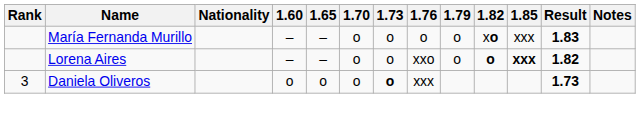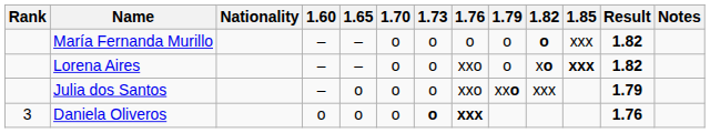María Fernanda Murillo | 1.82: xo -> o
María Fernanda Murillo | Result: 1.83 -> 1.82
Lorena Aires | 1.82: o -> xo
+ row: Julia dos Santos | – | o | o | o | xxo | xxo | xxx | 1.79
Daniela Oliveros | 1.76: normal -> bold
Daniela Oliveros | Result: 1.73 -> 1.76
